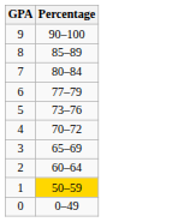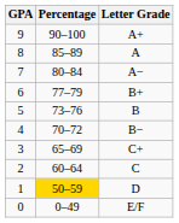+ column: Letter Grade | A+ | A | A− | B+ | B | B− | C+ | C | D | E/F
